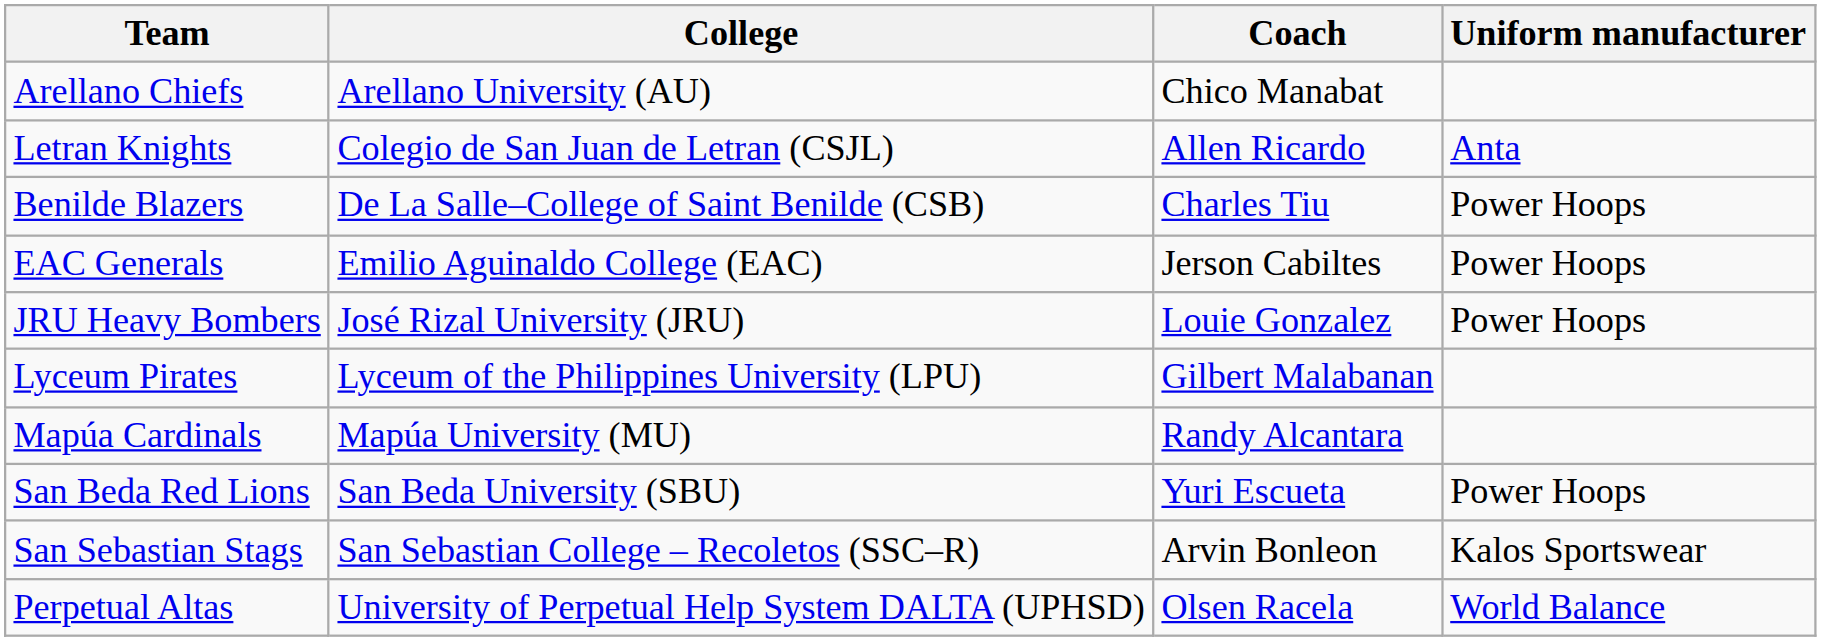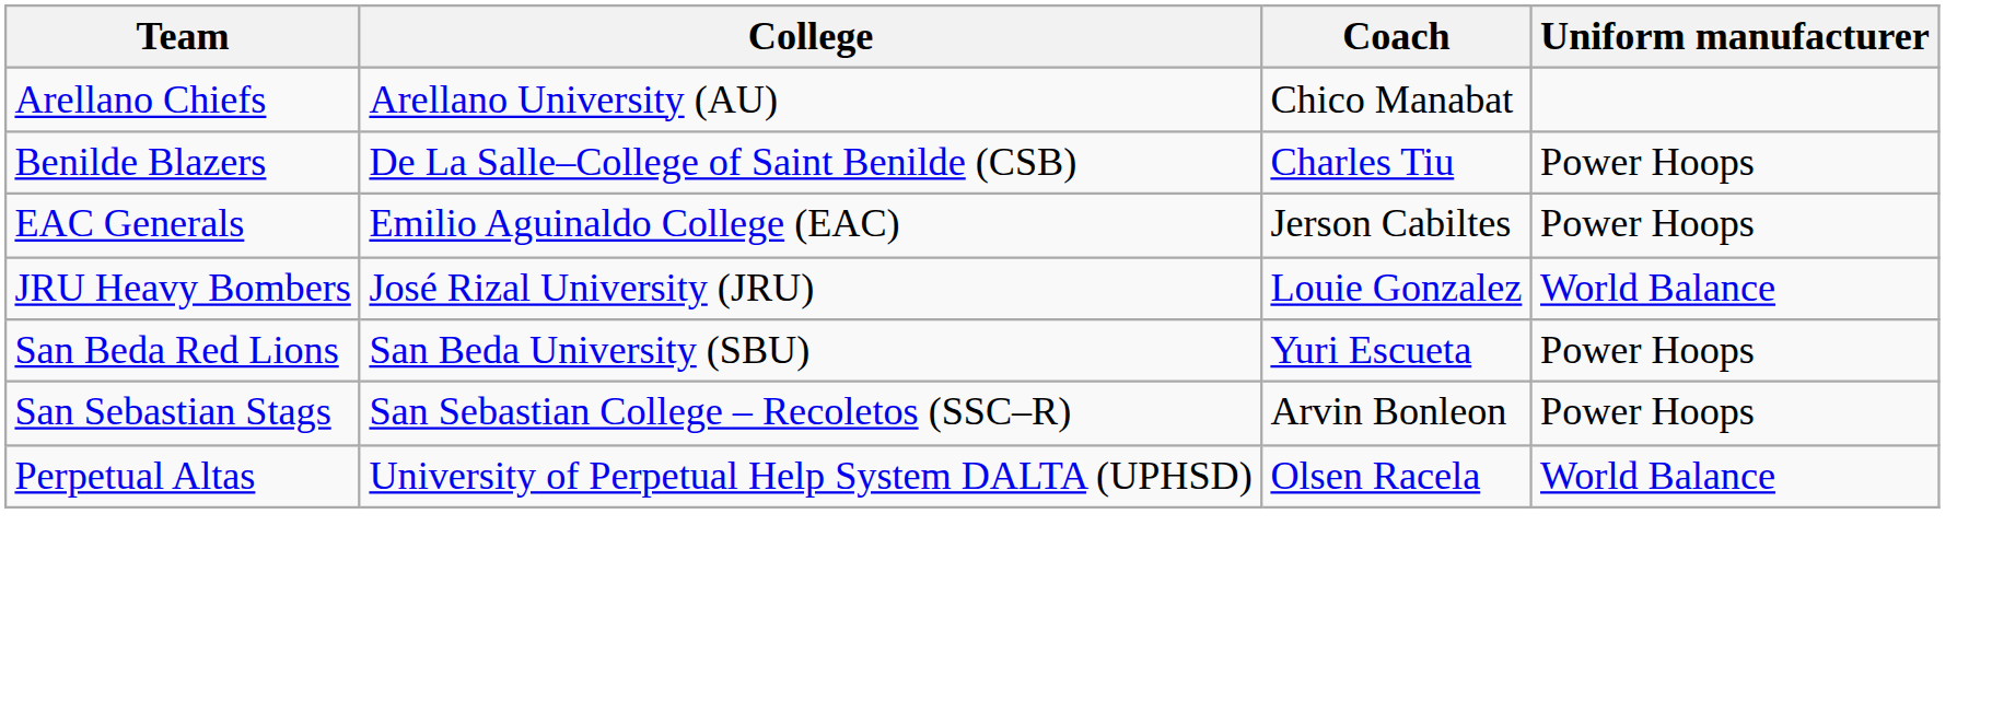- row: Letran Knights | Colegio de San Juan de Letran (CSJL) | Allen Ricardo | Anta
JRU Heavy Bombers | Uniform manufacturer: Power Hoops -> World Balance
- row: Lyceum Pirates | Lyceum of the Philippines University (LPU) | Gilbert Malabanan
- row: Mapúa Cardinals | Mapúa University (MU) | Randy Alcantara
San Sebastian Stags | Uniform manufacturer: Kalos Sportswear -> Power Hoops
